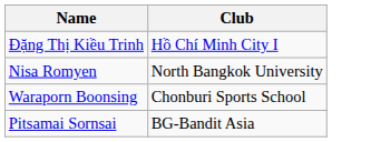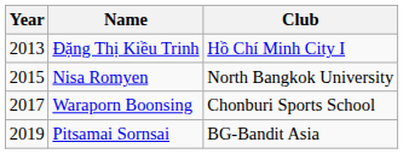+ column: Year | 2013 | 2015 | 2017 | 2019
